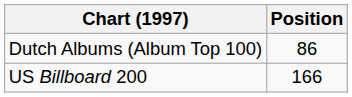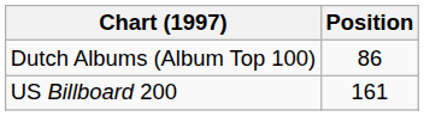US Billboard 200 | Position: 166 -> 161
